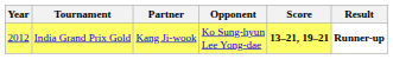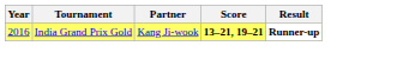- column: Opponent | Ko Sung-hyun Lee Yong-dae
India Grand Prix Gold | Year: 2012 -> 2016
